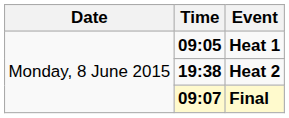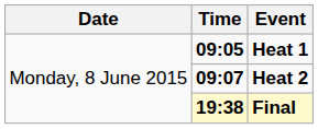Heat 2 | Time: 19:38 -> 09:07
Final | Time: 09:07 -> 19:38
